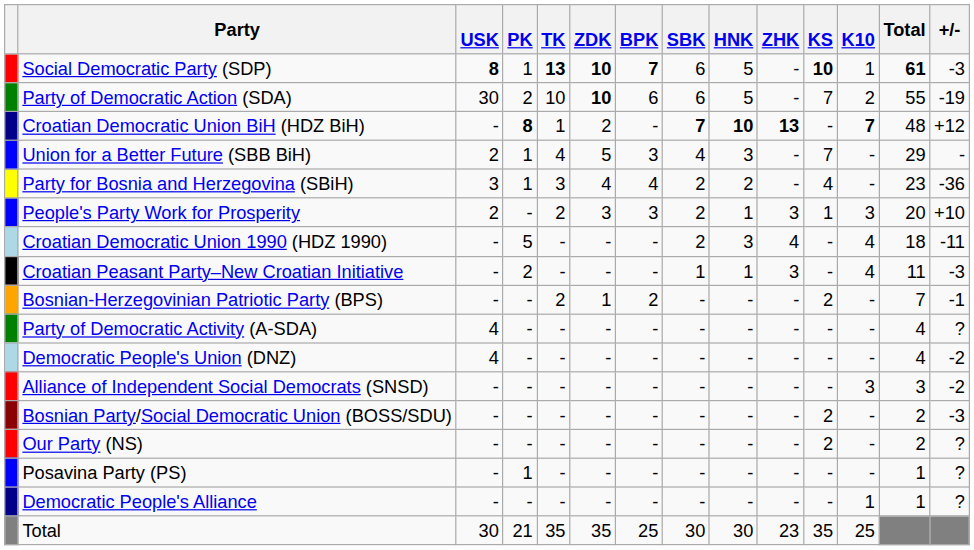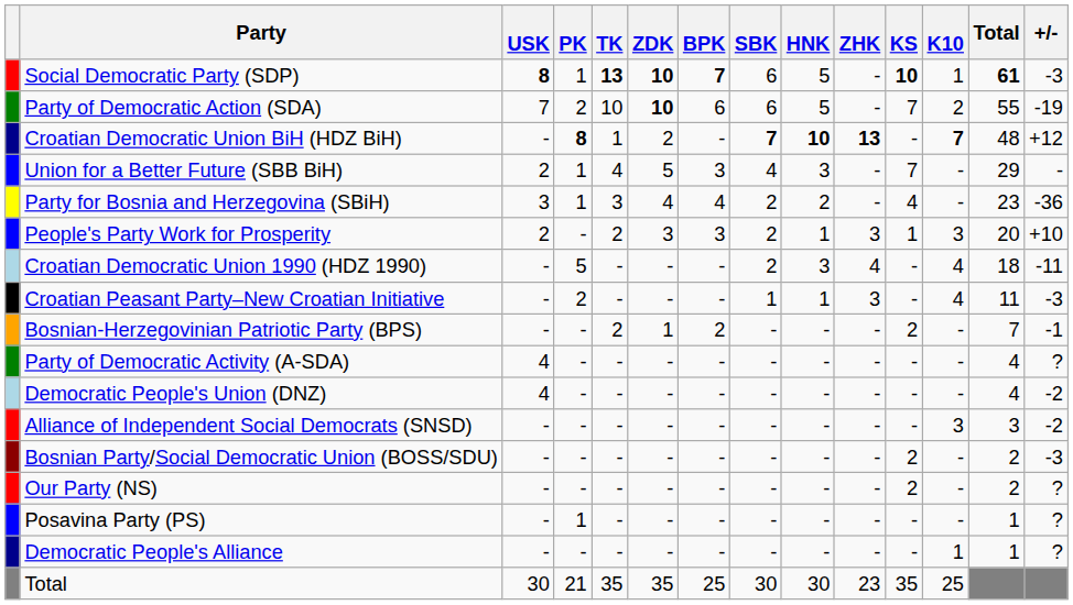Party of Democratic Action (SDA) | USK: 30 -> 7
